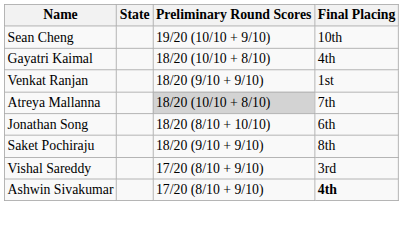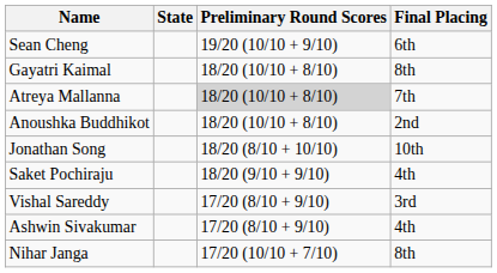Sean Cheng | Final Placing: 10th -> 6th
Gayatri Kaimal | Final Placing: 4th -> 8th
- row: Venkat Ranjan | 18/20 (9/10 + 9/10) | 1st
+ row: Anoushka Buddhikot | 18/20 (10/10 + 8/10) | 2nd
Jonathan Song | Final Placing: 6th -> 10th
Saket Pochiraju | Final Placing: 8th -> 4th
Ashwin Sivakumar | Final Placing: bold -> normal
+ row: Nihar Janga | 17/20 (10/10 + 7/10) | 8th
